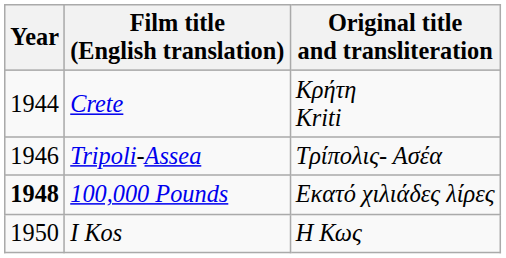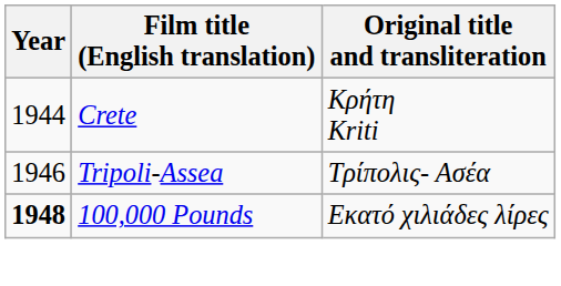- row: 1950 | I Kos | Η Κως
